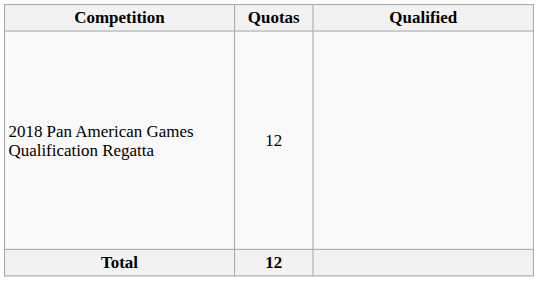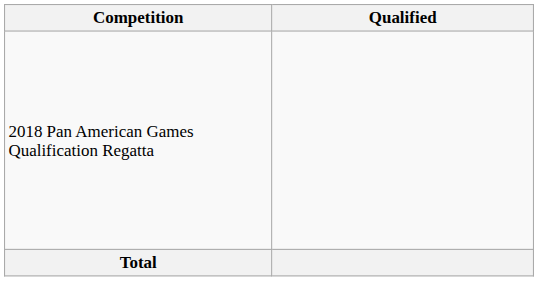- column: Quotas | 12 | 12
